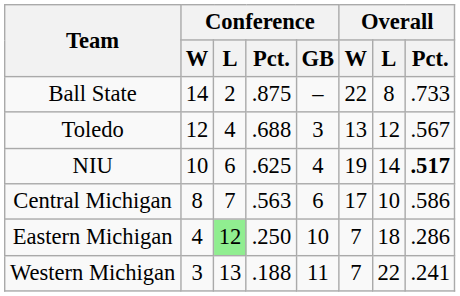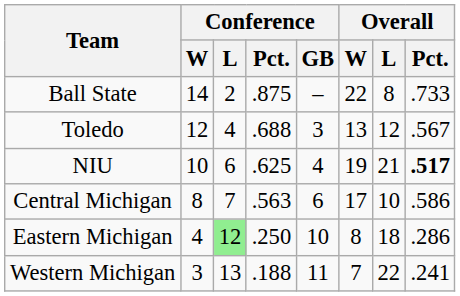NIU | Overall / L: 14 -> 21
Eastern Michigan | Overall / W: 7 -> 8
